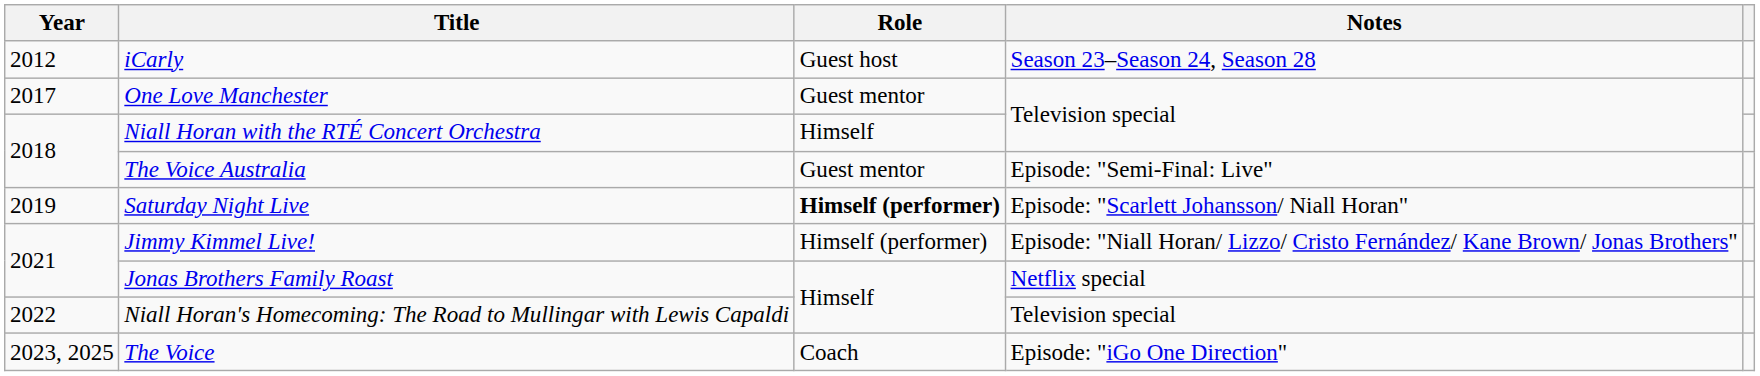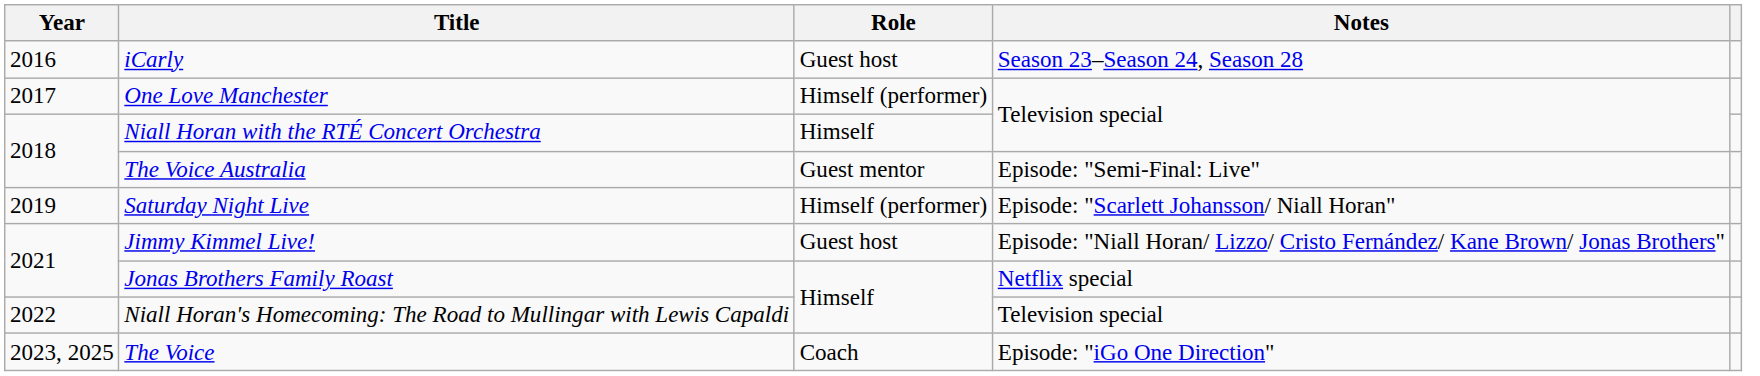iCarly | Year: 2012 -> 2016
One Love Manchester | Role: Guest mentor -> Himself (performer)
Saturday Night Live | Role: bold -> normal
Jimmy Kimmel Live! | Role: Himself (performer) -> Guest host
